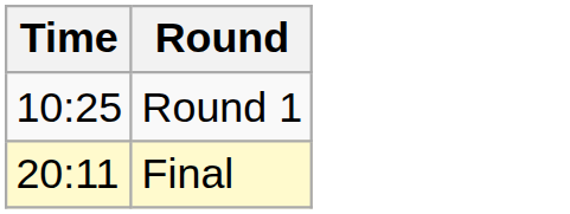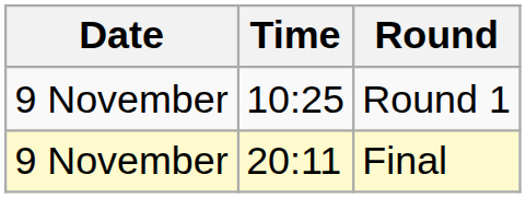+ column: Date | 9 November | 9 November
